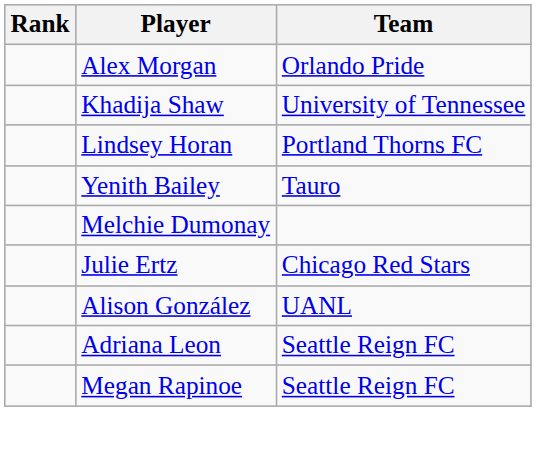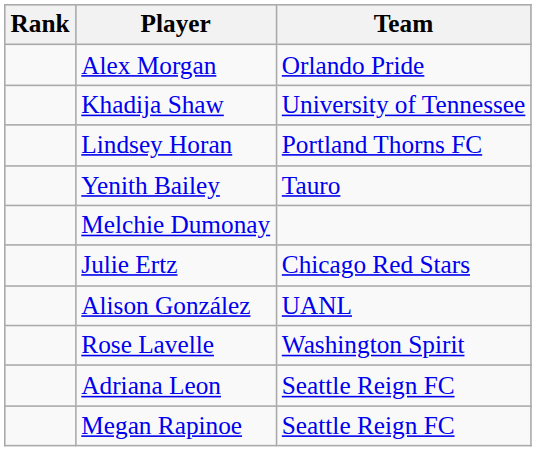+ row: Rose Lavelle | Washington Spirit
